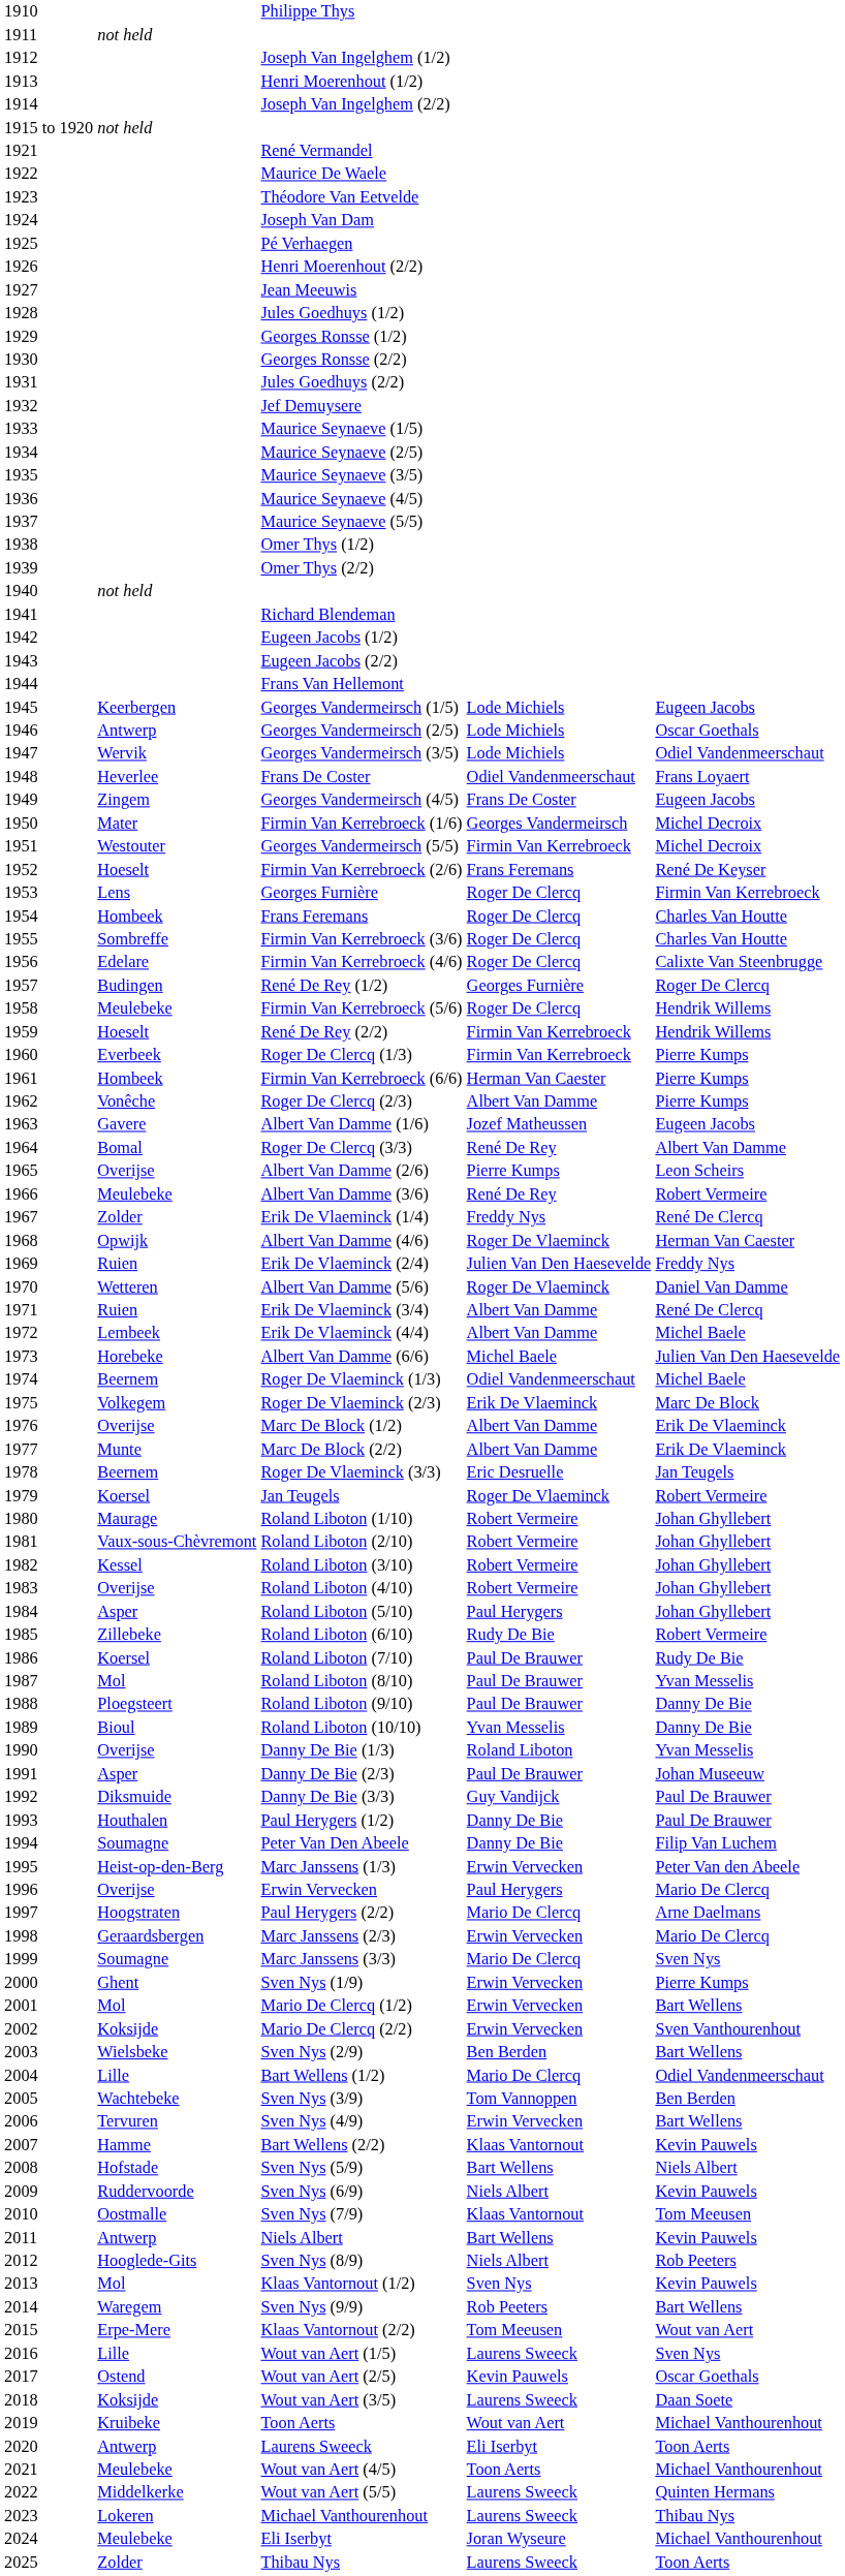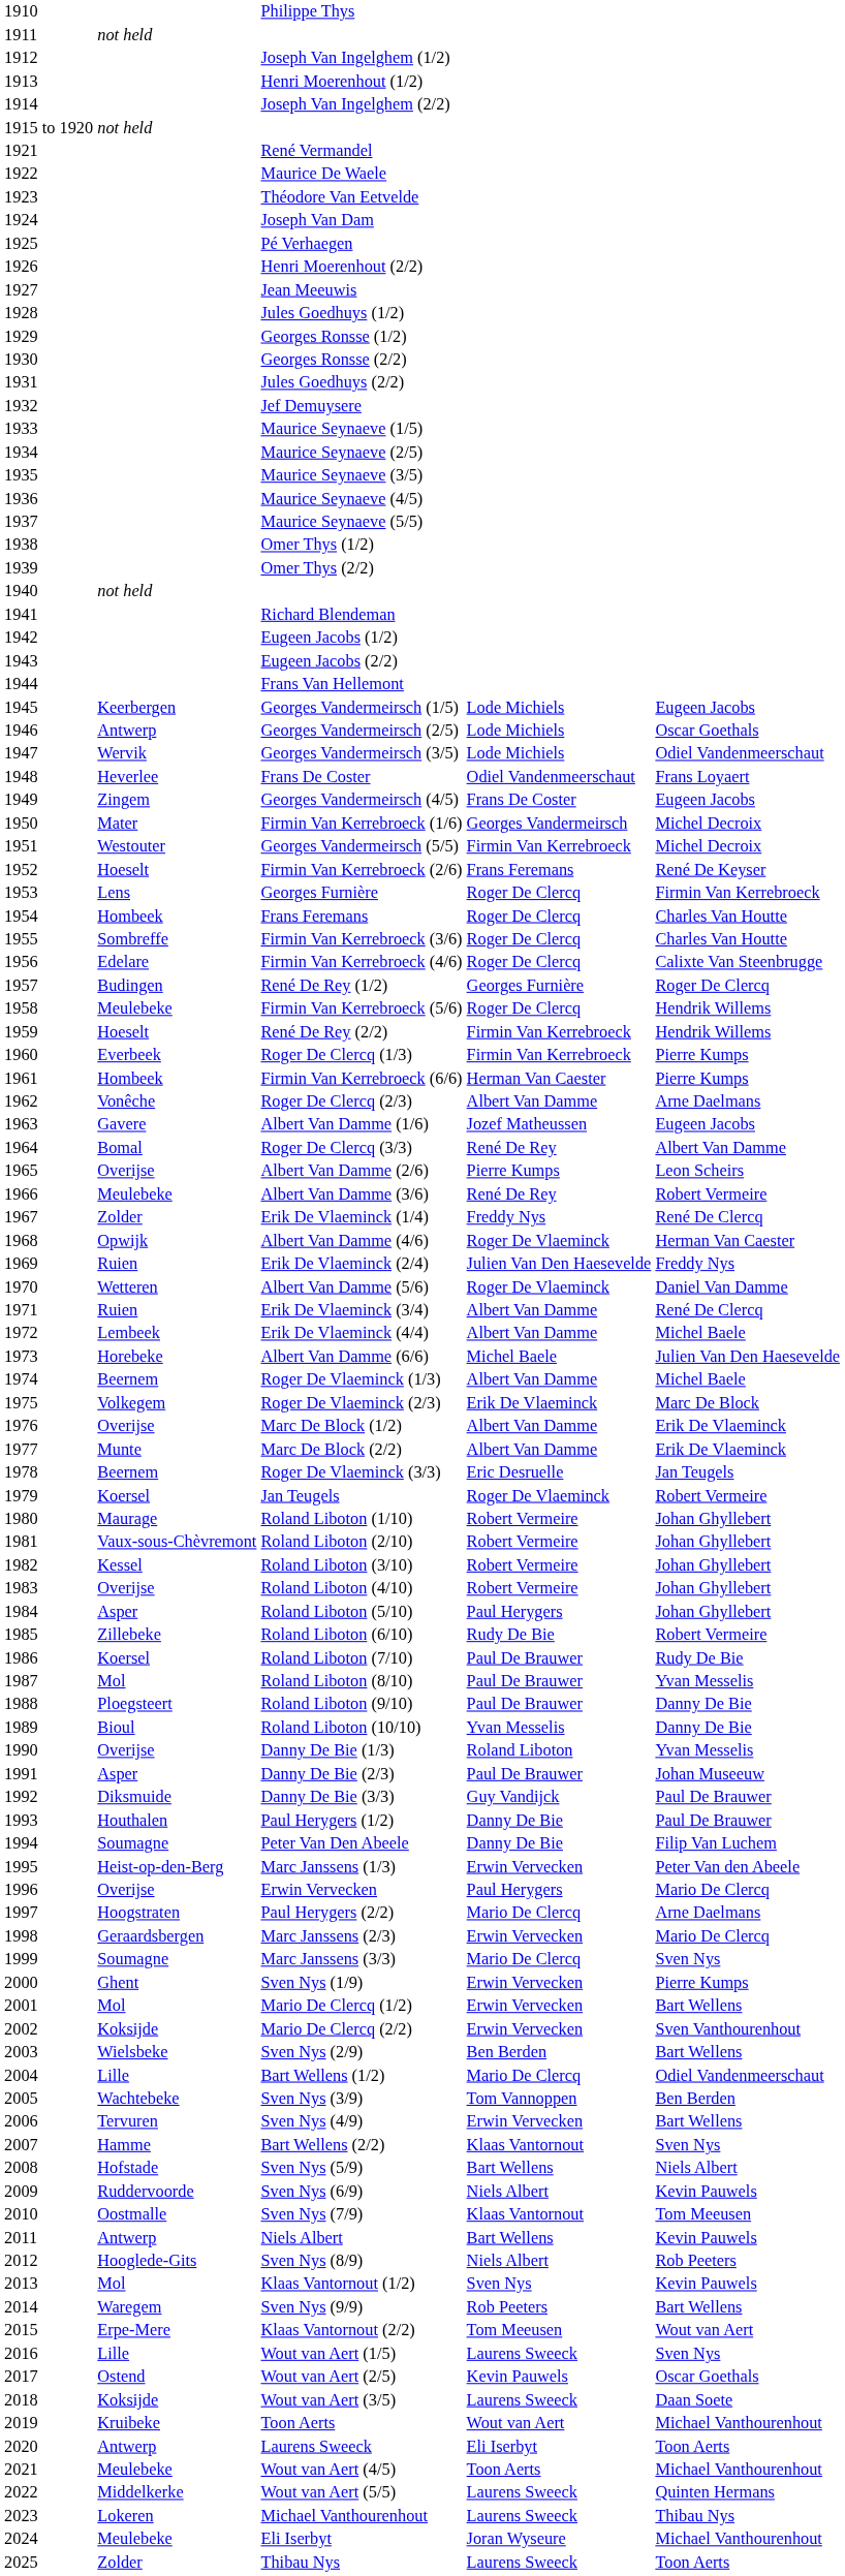Roger De Clercq (2/3) | column 5: Pierre Kumps -> Arne Daelmans
Roger De Vlaeminck (1/3) | column 4: Odiel Vandenmeerschaut -> Albert Van Damme
Bart Wellens (2/2) | column 5: Kevin Pauwels -> Sven Nys
